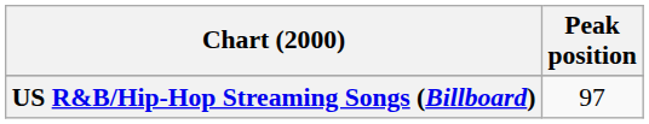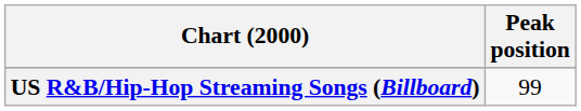US R&B/Hip-Hop Streaming Songs (Billboard) | Peak position: 97 -> 99
